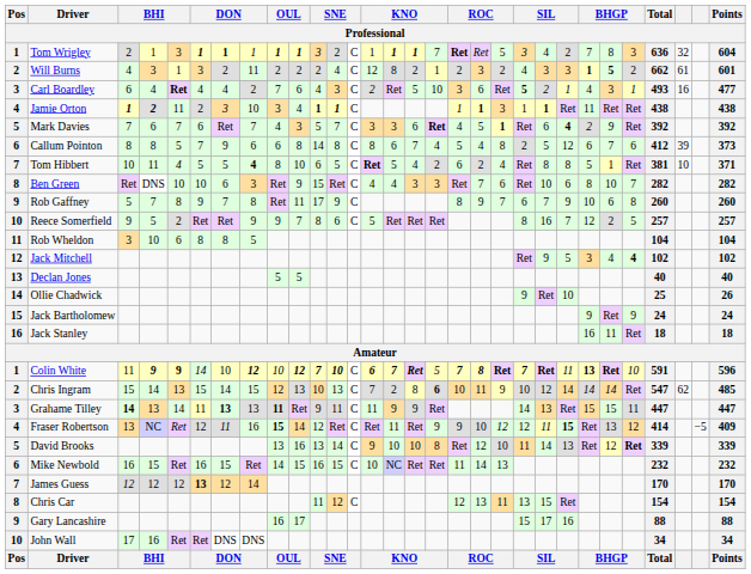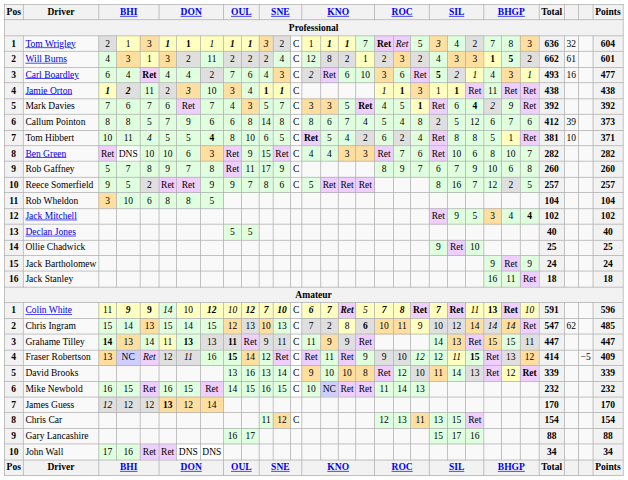Carl Boardley | column 16: 5 -> 6
Mark Davies | column 16: 6 -> 5
Ollie Chadwick | Points: 26 -> 25
